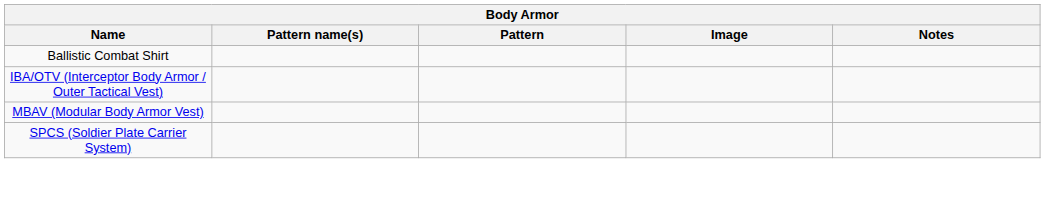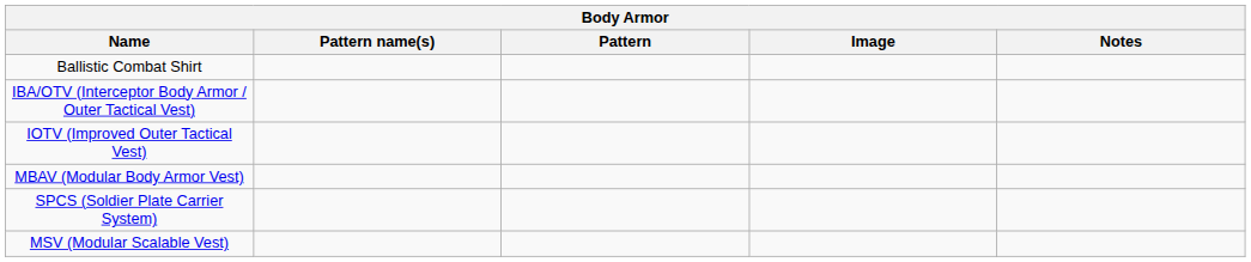+ row: IOTV (Improved Outer Tactical Vest)
+ row: MSV (Modular Scalable Vest)
